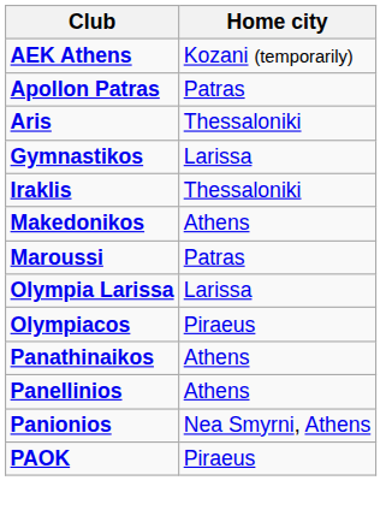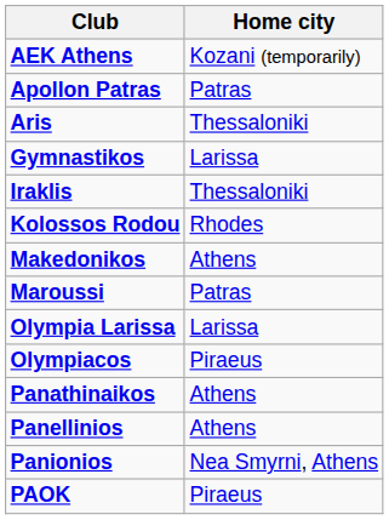+ row: Kolossos Rodou | Rhodes
